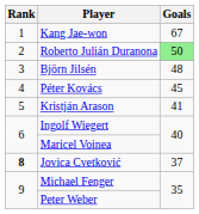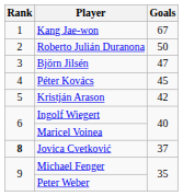Roberto Julián Duranona | Goals: lightgreen background -> no background
Björn Jilsén | Goals: 48 -> 47
Kristján Arason | Goals: 41 -> 42
